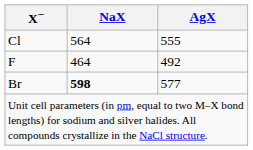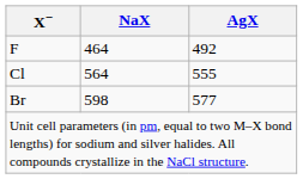rows swapped: F <-> Cl
Br | NaX: bold -> normal
